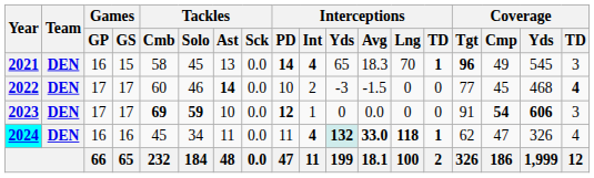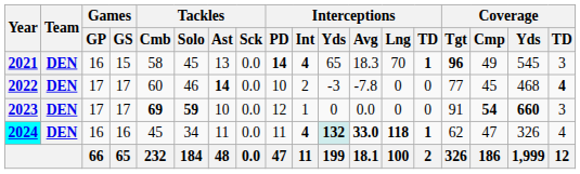2022 | Interceptions / Avg: -1.5 -> -7.8
2023 | Interceptions / PD: bold -> normal
2023 | Coverage / Yds: 606 -> 660
